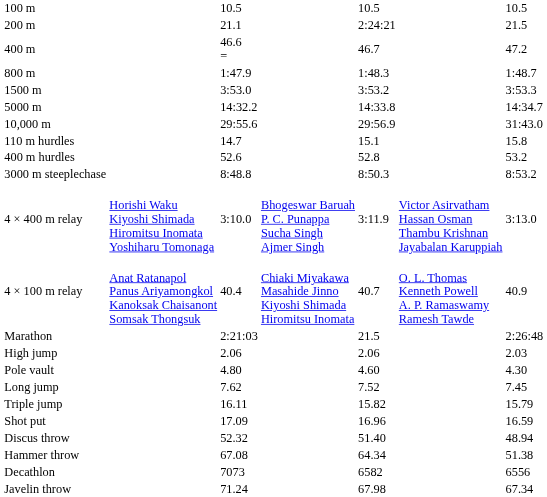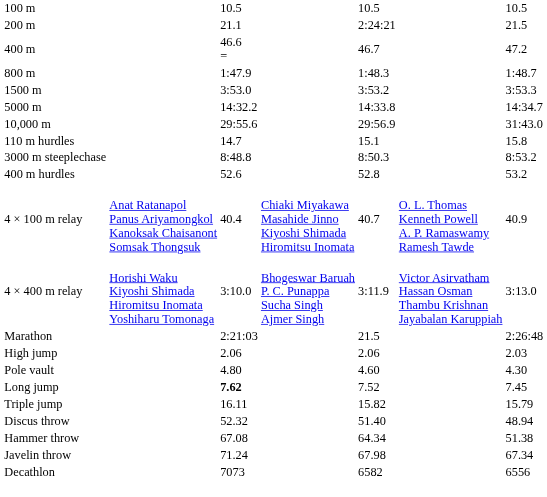rows swapped: 400 m hurdles <-> 3000 m steeplechase
rows swapped: 4 × 100 m relay <-> 4 × 400 m relay
Long jump | column 3: normal -> bold
- row: Shot put | 17.09 | 16.96 | 16.59
rows swapped: Javelin throw <-> Decathlon
